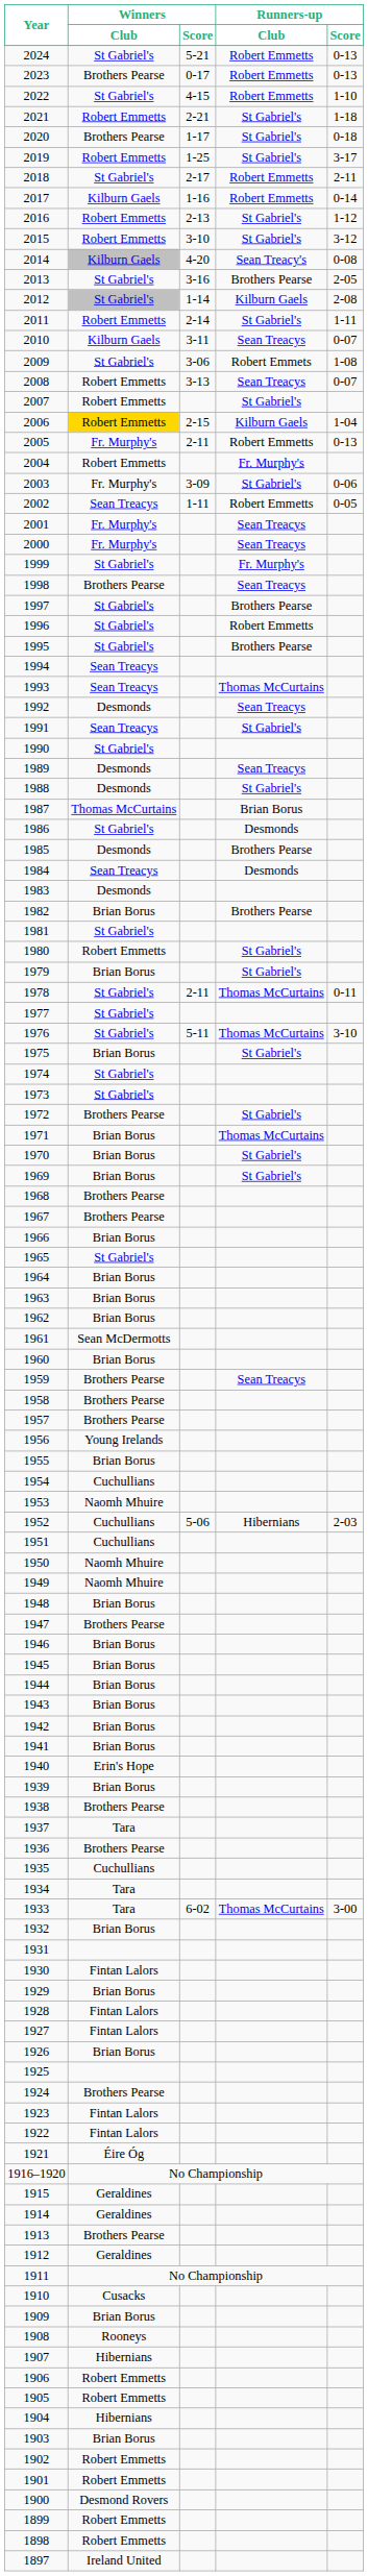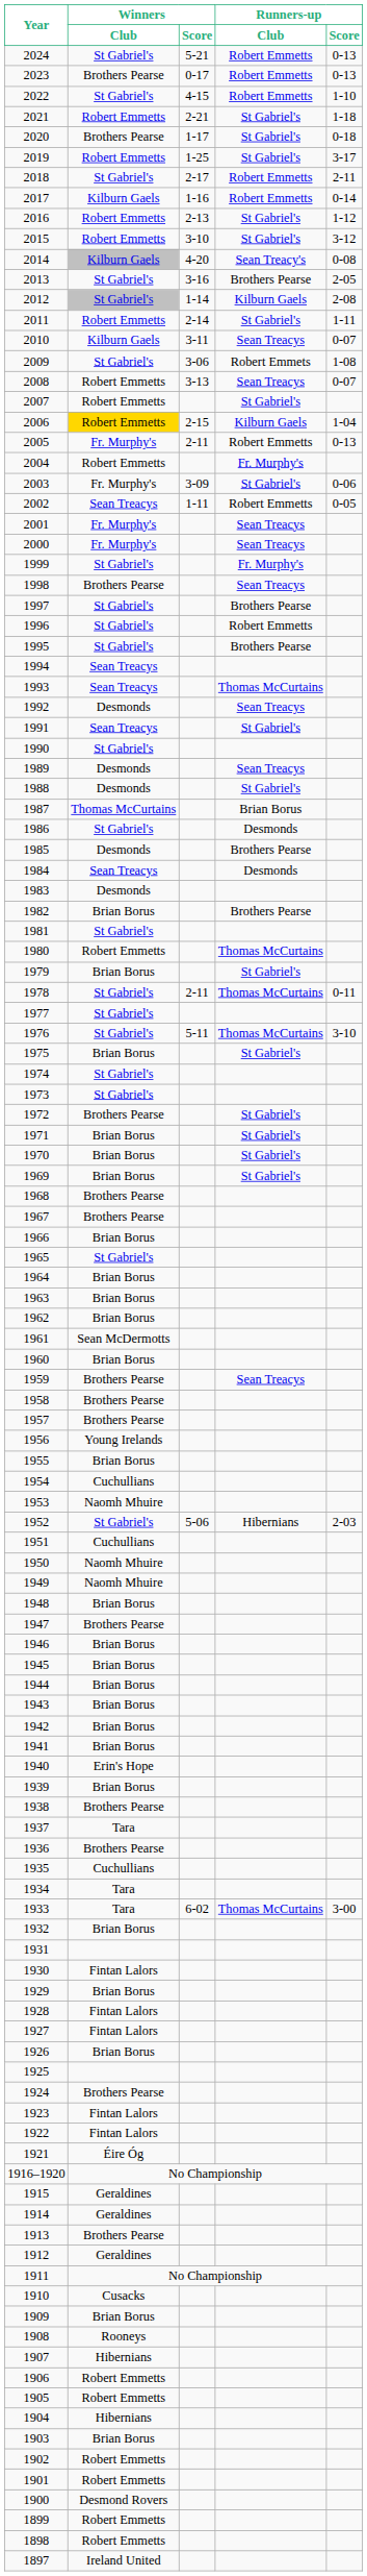1980 | Runners-up / Club: St Gabriel's -> Thomas McCurtains
1971 | Runners-up / Club: Thomas McCurtains -> St Gabriel's
1952 | Winners / Club: Cuchullians -> St Gabriel's
